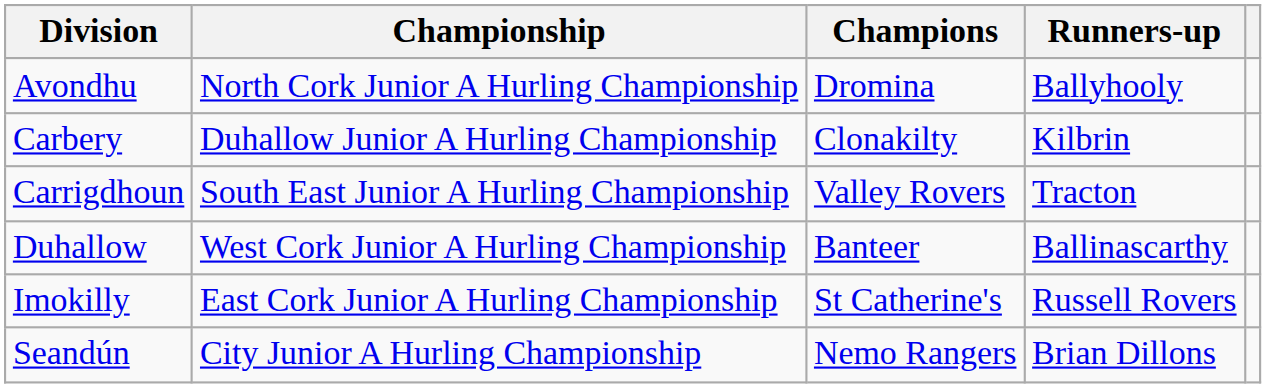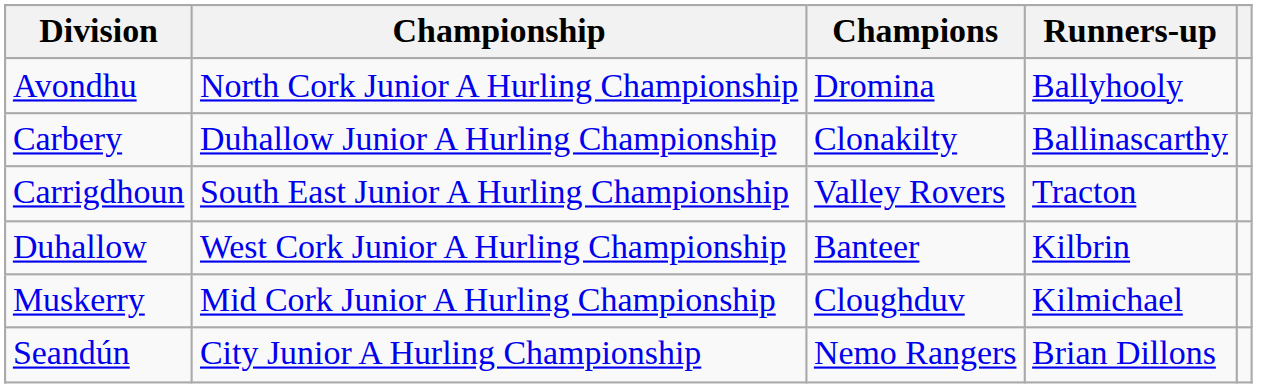Carbery | Runners-up: Kilbrin -> Ballinascarthy
Duhallow | Runners-up: Ballinascarthy -> Kilbrin
- row: Imokilly | East Cork Junior A Hurling Championship | St Catherine's | Russell Rovers
+ row: Muskerry | Mid Cork Junior A Hurling Championship | Cloughduv | Kilmichael
